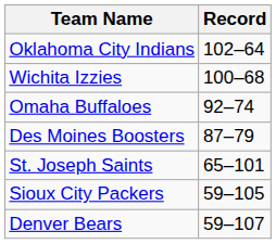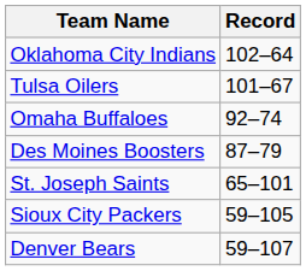+ row: Tulsa Oilers | 101–67
- row: Wichita Izzies | 100–68
